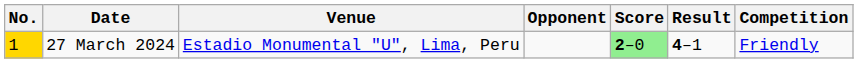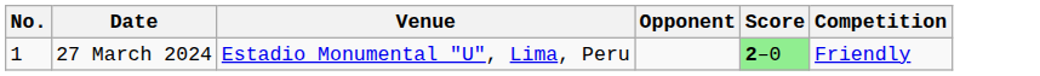- column: Result | 4–1
27 March 2024 | No.: gold background -> no background
